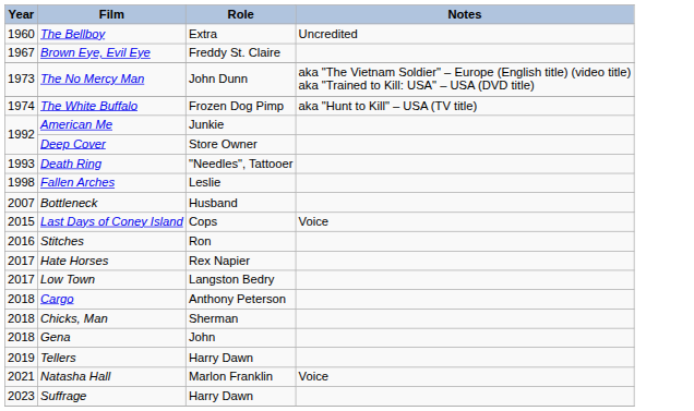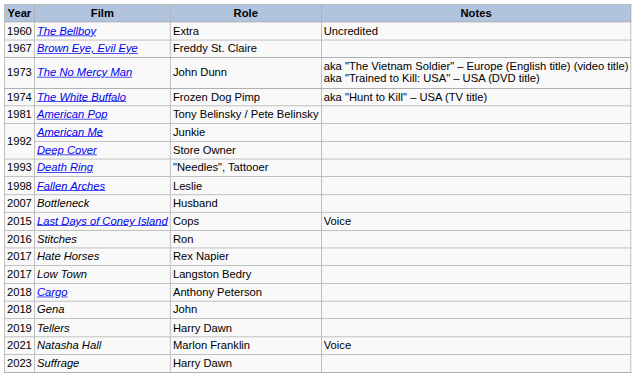+ row: 1981 | American Pop | Tony Belinsky / Pete Belinsky
- row: 2018 | Chicks, Man | Sherman
